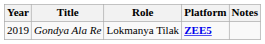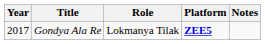Gondya Ala Re | Year: 2019 -> 2017
